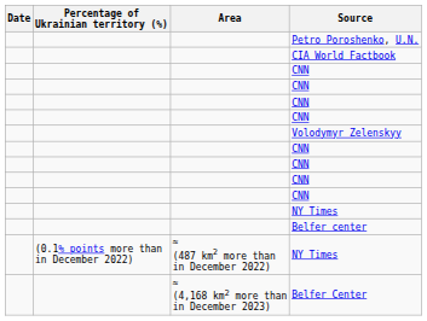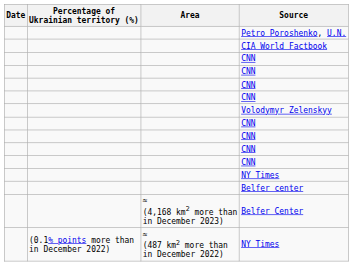rows swapped: ≈ (487 km2 more than in December 2022) / NY Times <-> Belfer Center
